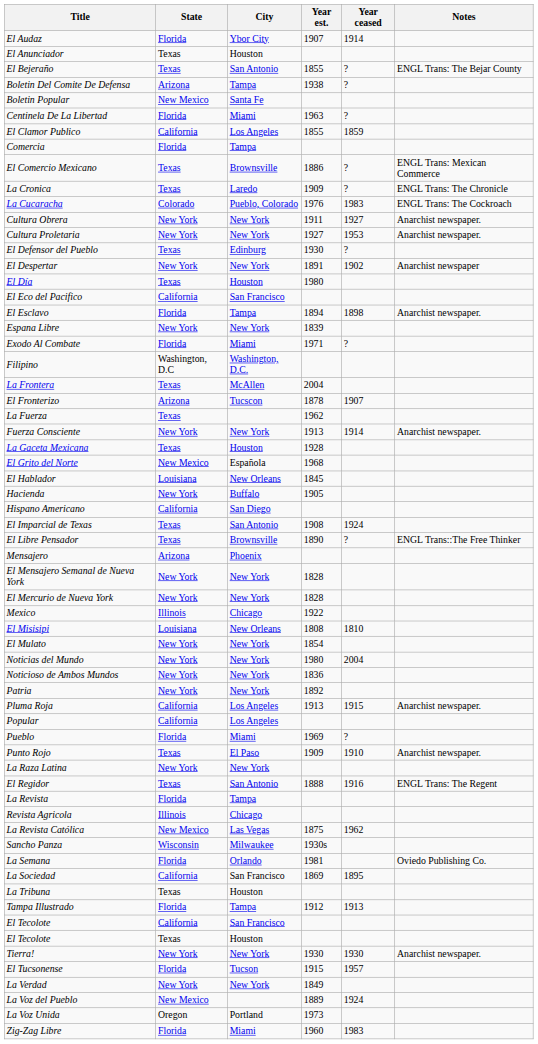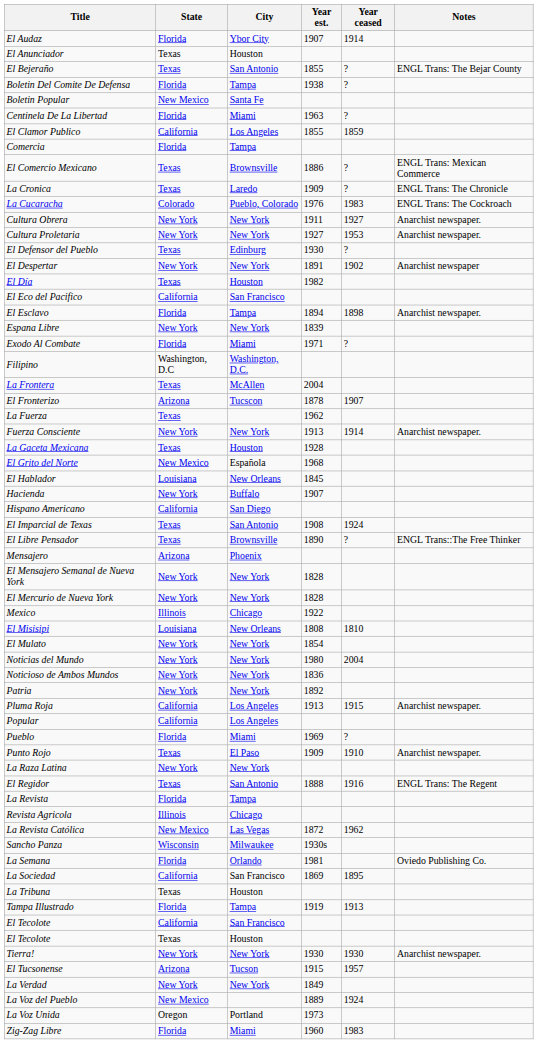Boletin Del Comite De Defensa | State: Arizona -> Florida
El Día | Year est.: 1980 -> 1982
Hacienda | Year est.: 1905 -> 1907
La Revista Católica | Year est.: 1875 -> 1872
Tampa Illustrado | Year est.: 1912 -> 1919
El Tucsonense | State: Florida -> Arizona
